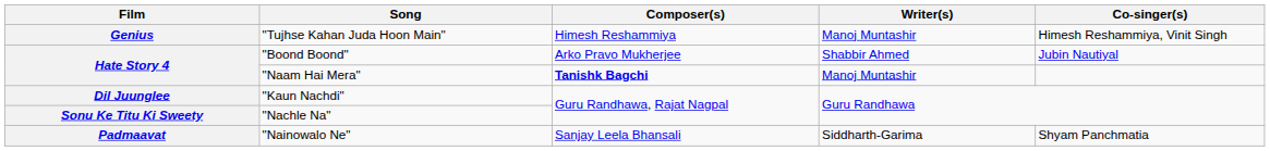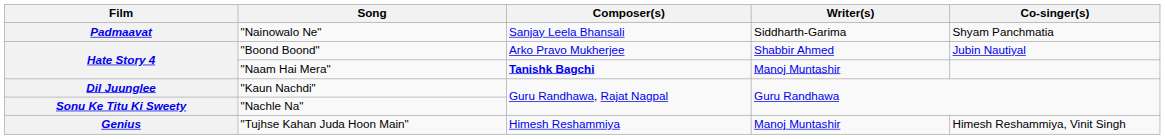rows swapped: "Nainowalo Ne" <-> "Tujhse Kahan Juda Hoon Main"
